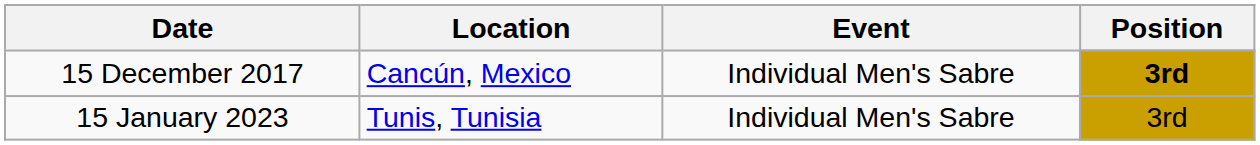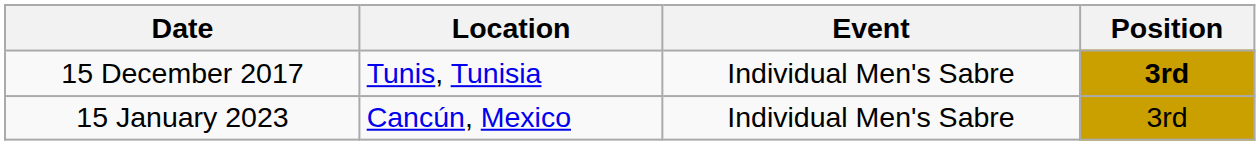15 December 2017 | Location: Cancún, Mexico -> Tunis, Tunisia
15 January 2023 | Location: Tunis, Tunisia -> Cancún, Mexico
